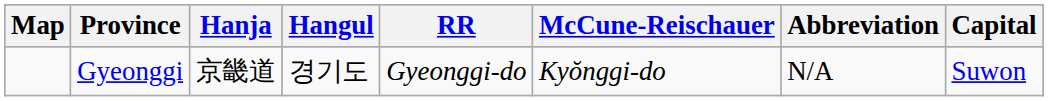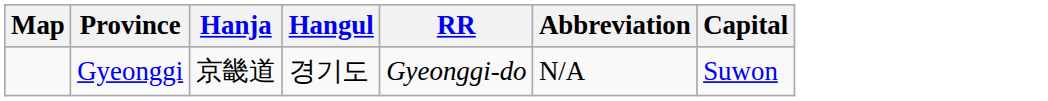- column: McCune-Reischauer | Kyŏnggi-do
